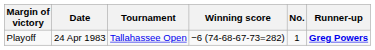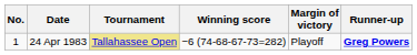columns swapped: No. <-> Margin of victory
24 Apr 1983 | Tournament: no background -> khaki background
